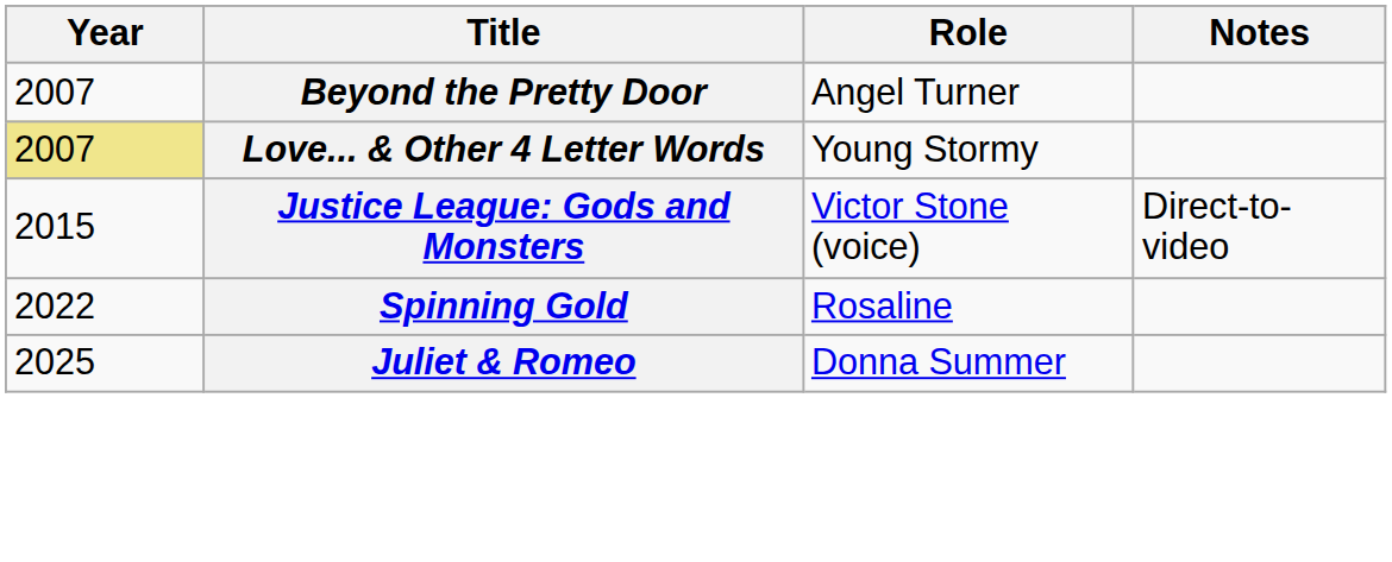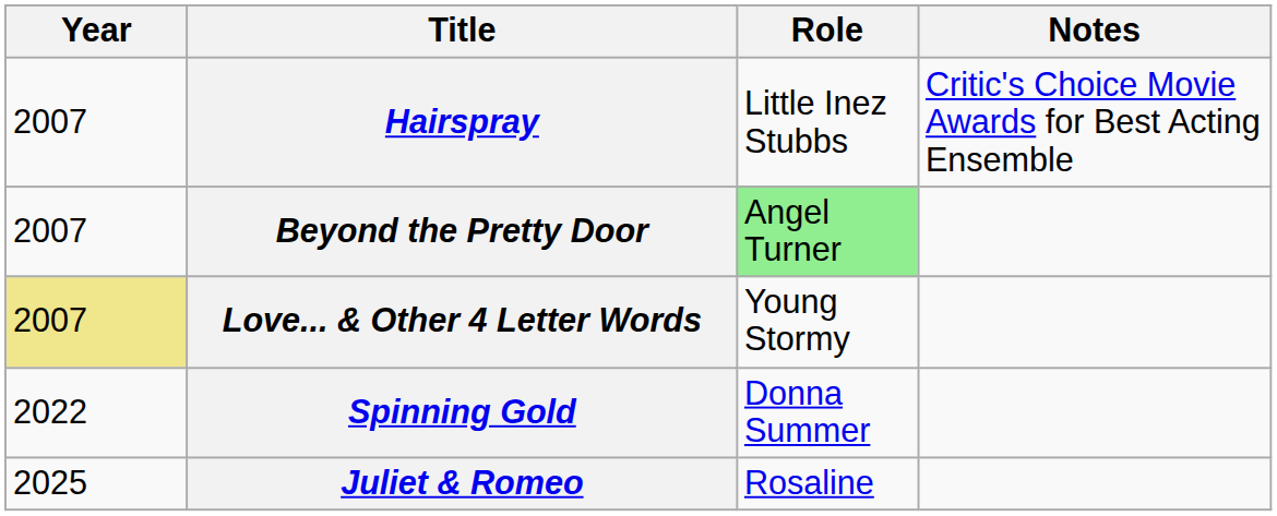+ row: 2007 | Hairspray | Little Inez Stubbs | Critic's Choice Movie Awards for Best Acting Ensemble
Beyond the Pretty Door | Role: no background -> lightgreen background
- row: 2015 | Justice League: Gods and Monsters | Victor Stone (voice) | Direct-to-video
Spinning Gold | Role: Rosaline -> Donna Summer
Juliet & Romeo | Role: Donna Summer -> Rosaline
